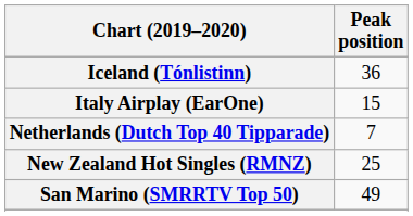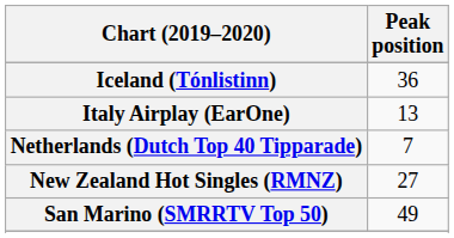Italy Airplay (EarOne) | Peak position: 15 -> 13
New Zealand Hot Singles (RMNZ) | Peak position: 25 -> 27
